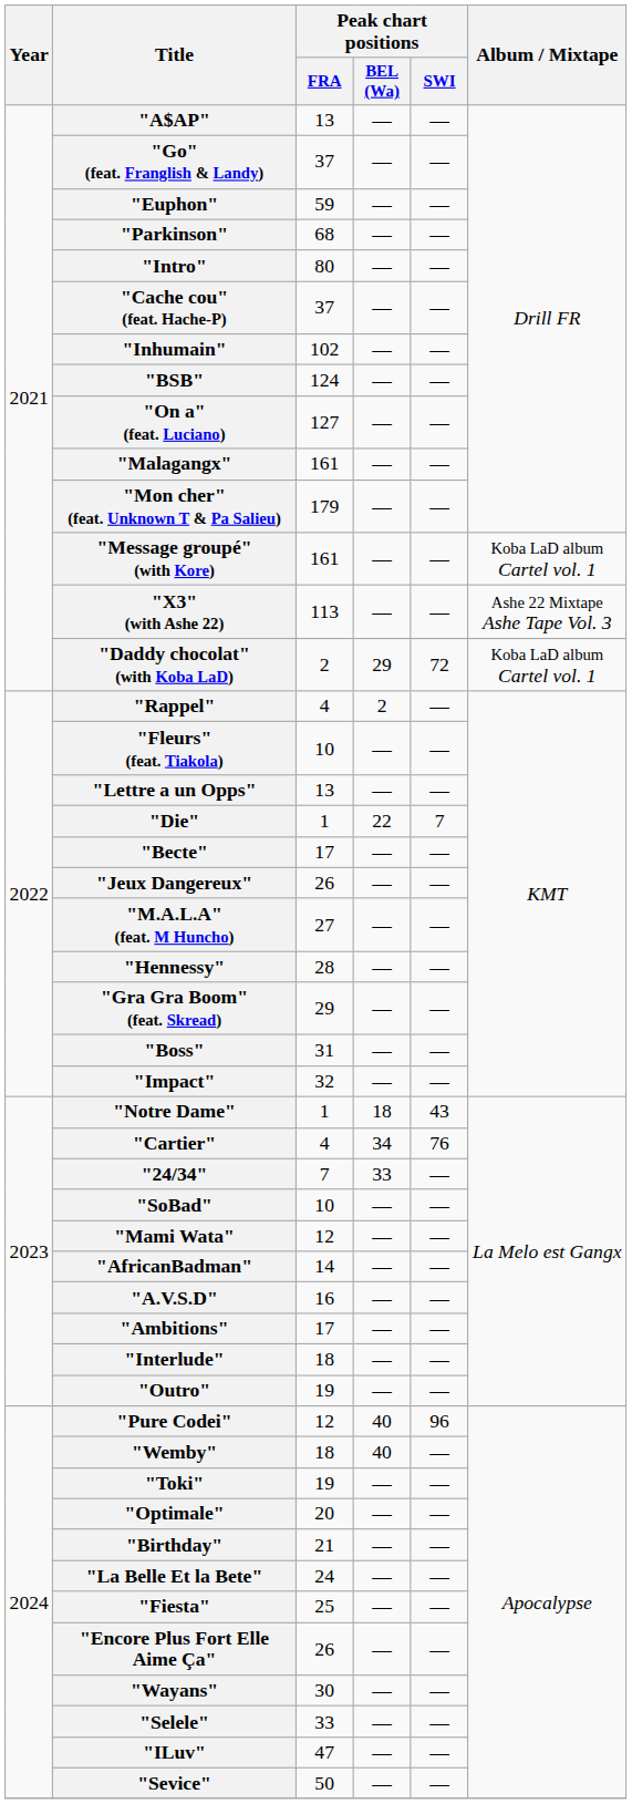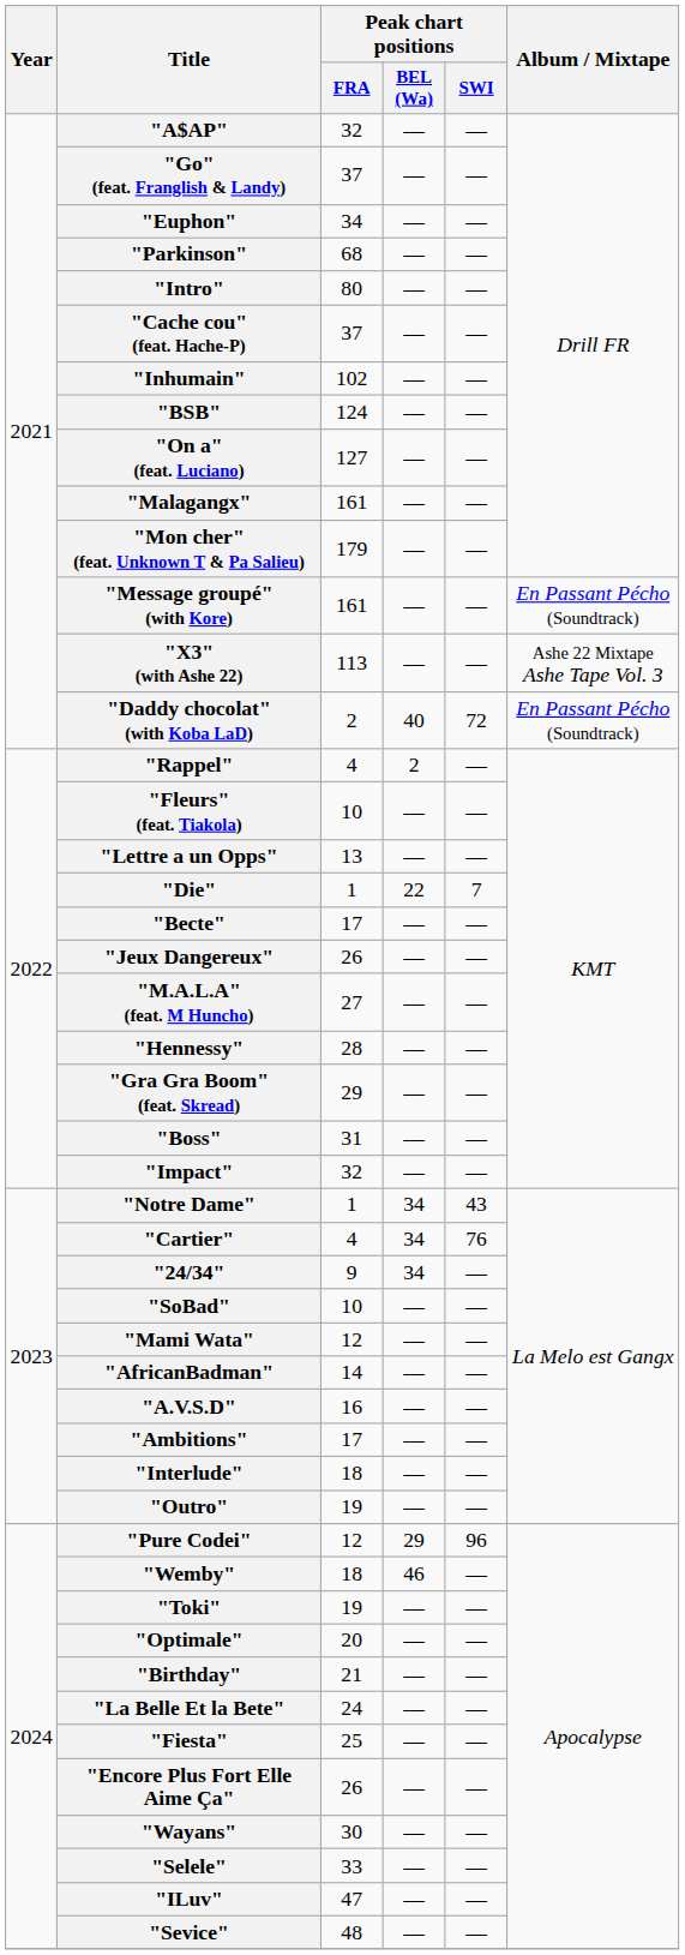"A$AP" | Peak chart positions / FRA: 13 -> 32
"Euphon" | Peak chart positions / FRA: 59 -> 34
"Message groupé" (with Kore) | Album / Mixtape: Koba LaD album Cartel vol. 1 -> En Passant Pécho (Soundtrack)
"Daddy chocolat" (with Koba LaD) | Peak chart positions / BEL (Wa): 29 -> 40
"Daddy chocolat" (with Koba LaD) | Album / Mixtape: Koba LaD album Cartel vol. 1 -> En Passant Pécho (Soundtrack)
"Notre Dame" | Peak chart positions / BEL (Wa): 18 -> 34
"24/34" | Peak chart positions / FRA: 7 -> 9
"24/34" | Peak chart positions / BEL (Wa): 33 -> 34
"Pure Codei" | Peak chart positions / BEL (Wa): 40 -> 29
"Wemby" | Peak chart positions / BEL (Wa): 40 -> 46
"Sevice" | Peak chart positions / FRA: 50 -> 48
